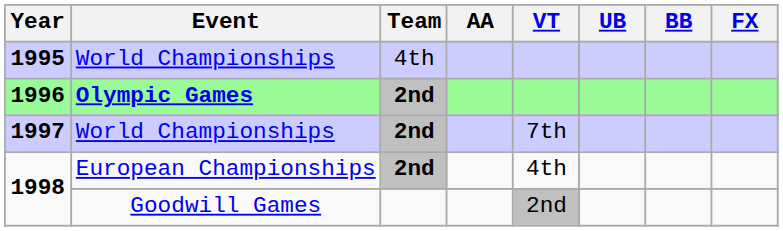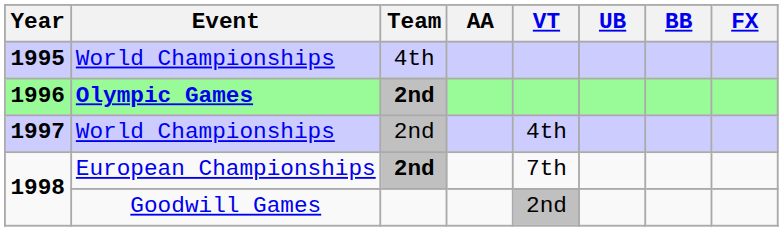1997 | Team: bold -> normal
1997 | VT: 7th -> 4th
1998 / European Championships | VT: 4th -> 7th
